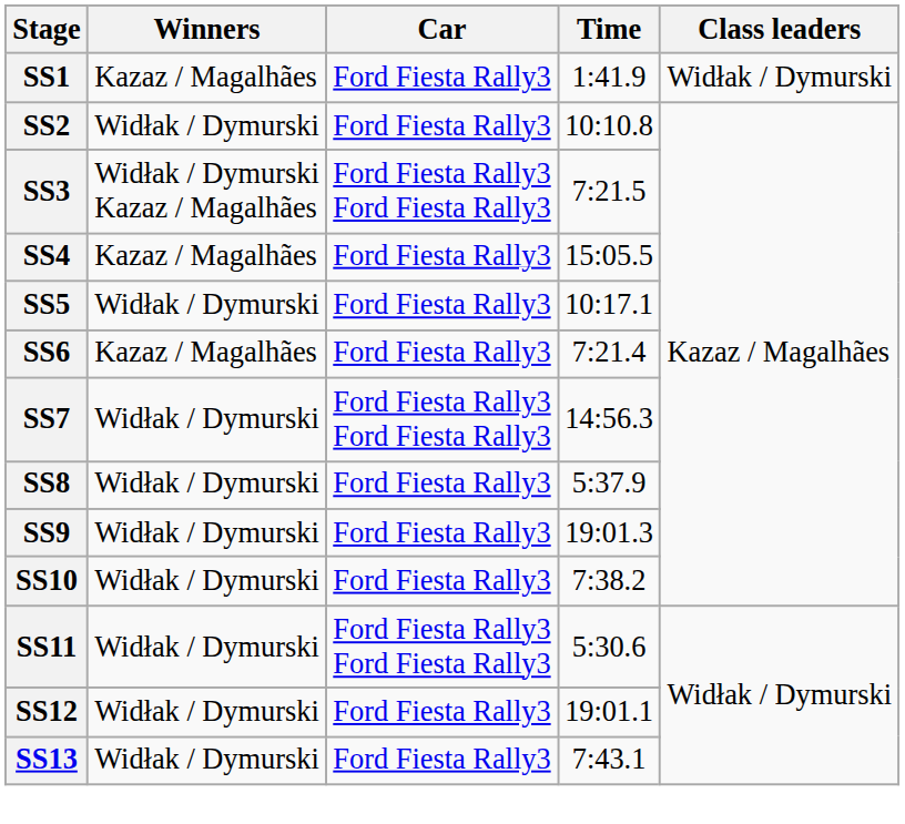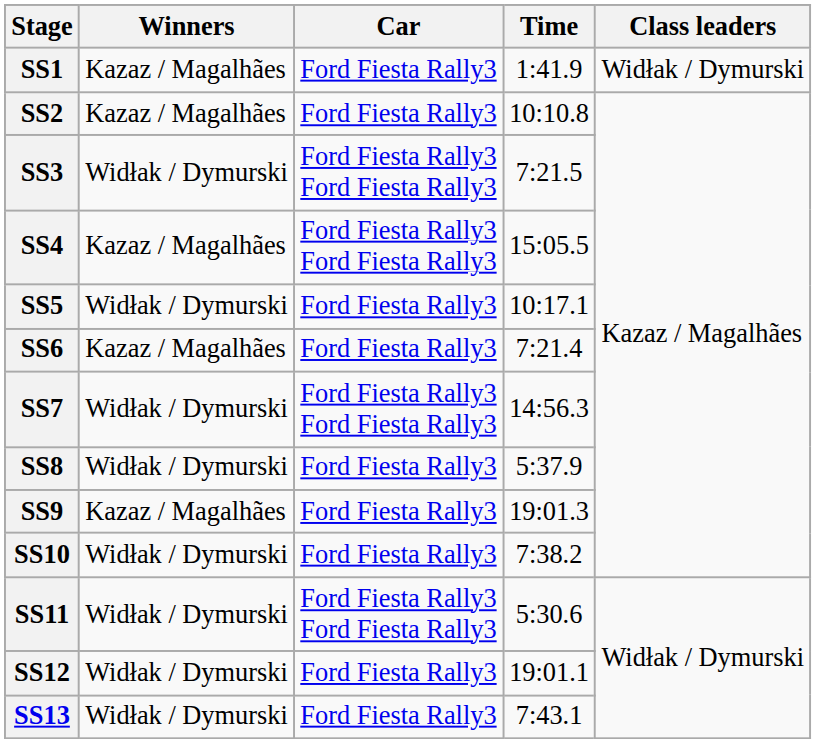SS2 | Winners: Widłak / Dymurski -> Kazaz / Magalhães
SS3 | Winners: Widłak / Dymurski Kazaz / Magalhães -> Widłak / Dymurski
SS4 | Car: Ford Fiesta Rally3 -> Ford Fiesta Rally3 Ford Fiesta Rally3
SS9 | Winners: Widłak / Dymurski -> Kazaz / Magalhães
